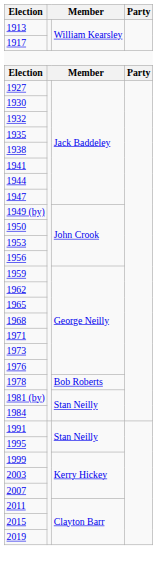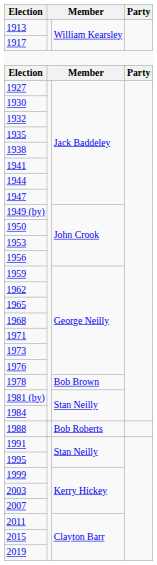1978 | column 3: Bob Roberts -> Bob Brown
+ row: 1988 | Bob Roberts
